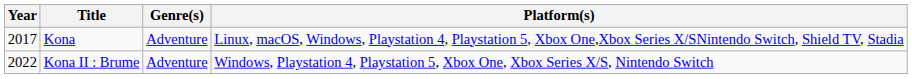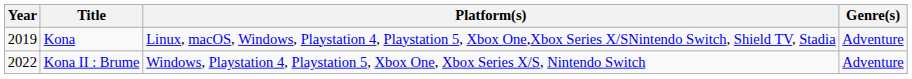columns swapped: Platform(s) <-> Genre(s)
Kona | Year: 2017 -> 2019
